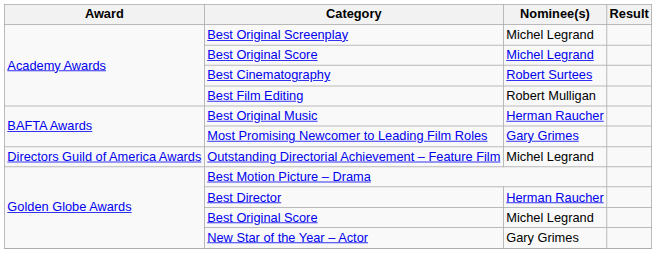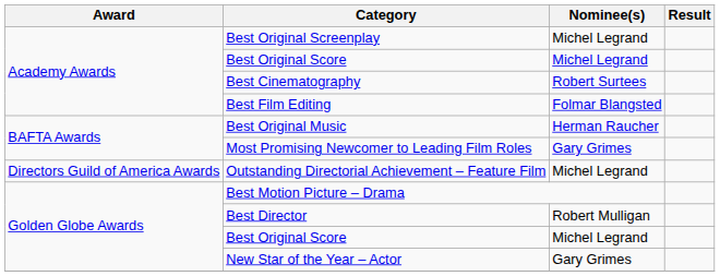Best Film Editing | Nominee(s): Robert Mulligan -> Folmar Blangsted
Best Director | Nominee(s): Herman Raucher -> Robert Mulligan
